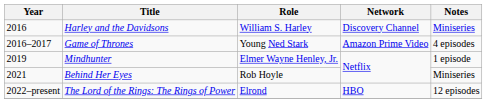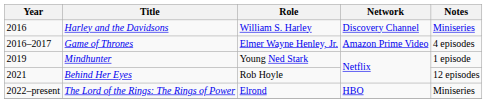Game of Thrones | Role: Young Ned Stark -> Elmer Wayne Henley, Jr.
Mindhunter | Role: Elmer Wayne Henley, Jr. -> Young Ned Stark
Behind Her Eyes | Notes: Miniseries -> 12 episodes
The Lord of the Rings: The Rings of Power | Notes: 12 episodes -> Miniseries
